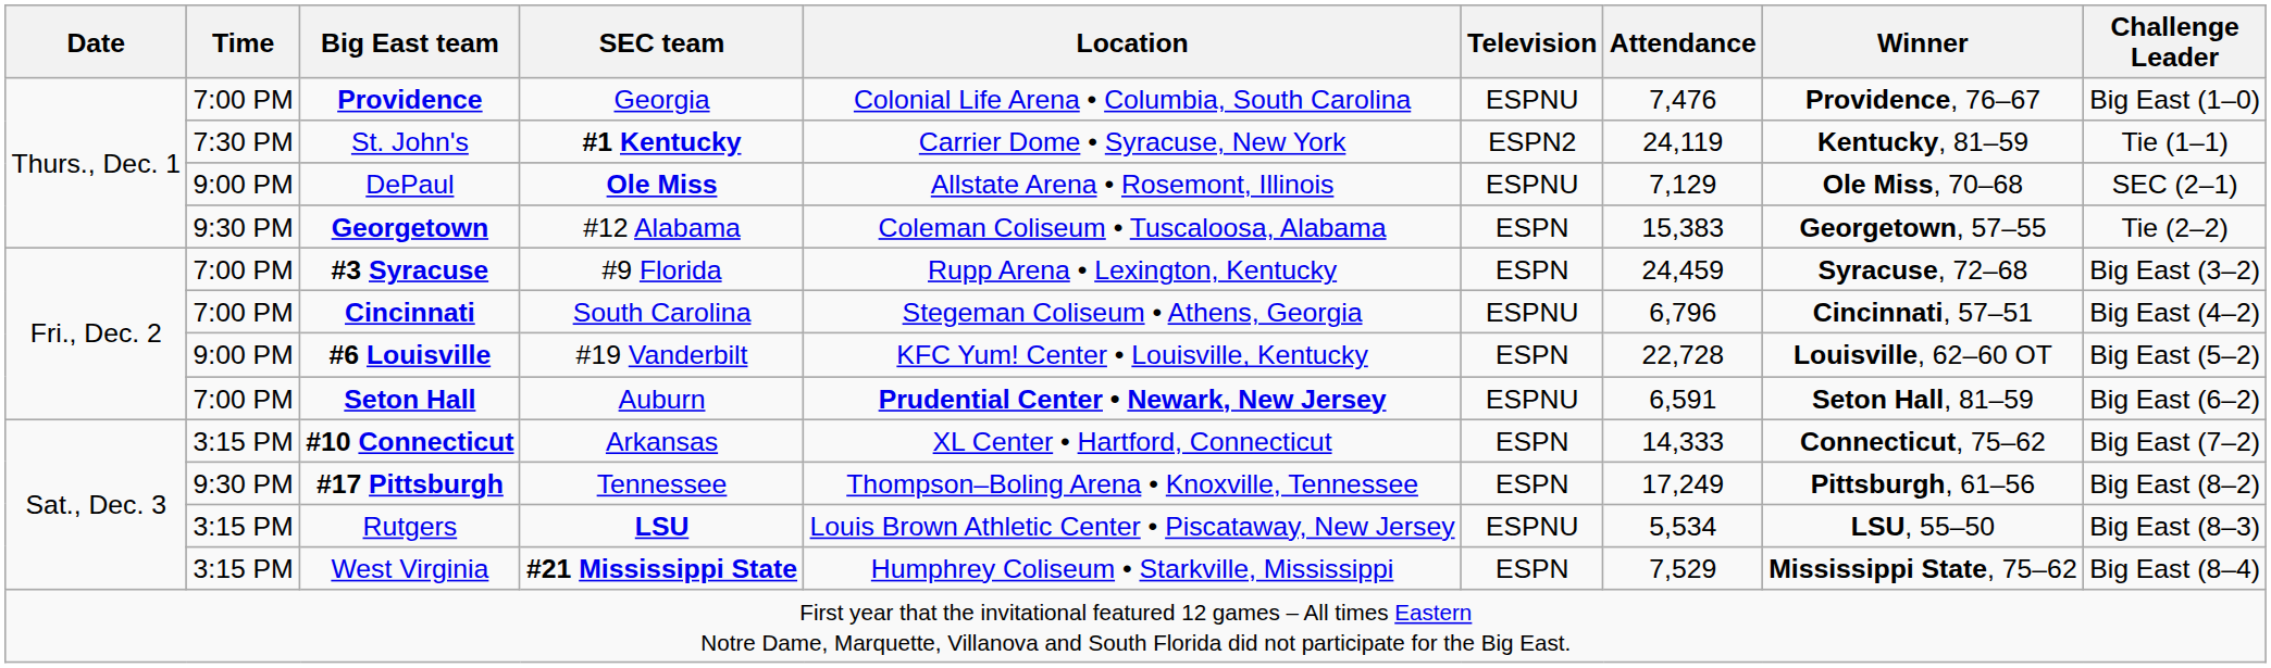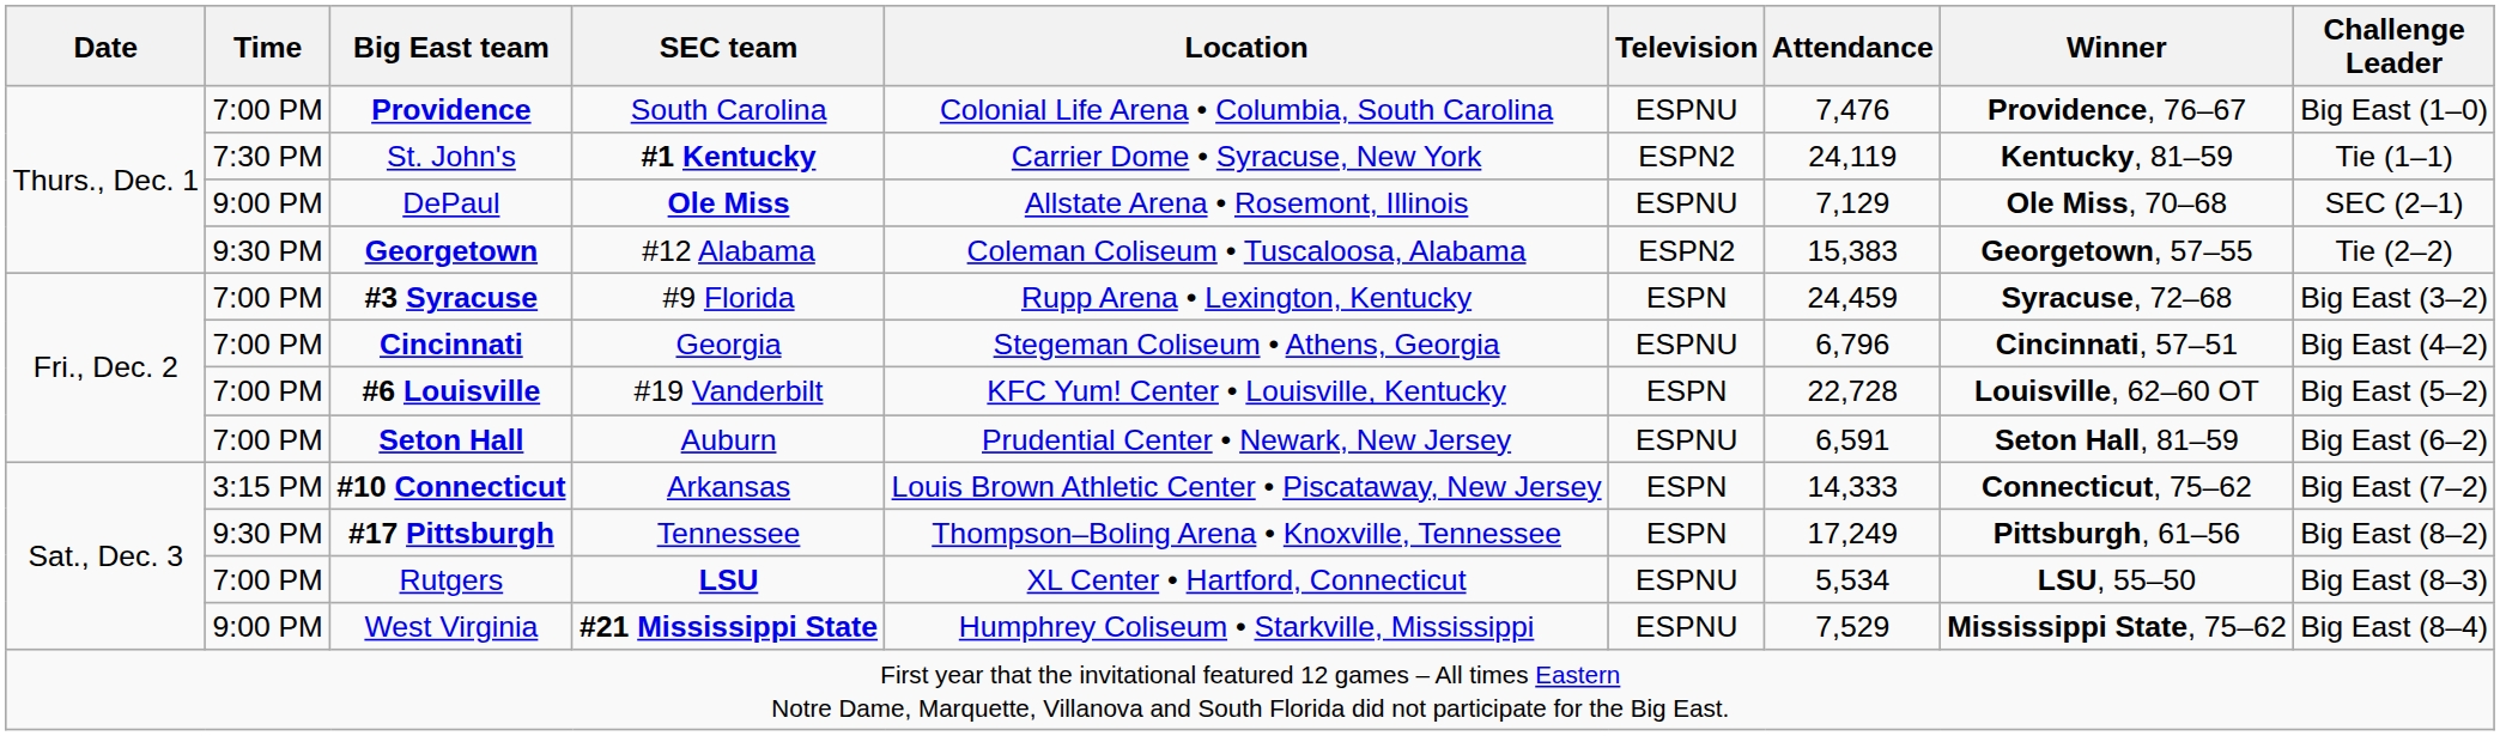Providence | SEC team: Georgia -> South Carolina
Georgetown | Television: ESPN -> ESPN2
Cincinnati | SEC team: South Carolina -> Georgia
#6 Louisville | Time: 9:00 PM -> 7:00 PM
Seton Hall | Location: bold -> normal
#10 Connecticut | Location: XL Center • Hartford, Connecticut -> Louis Brown Athletic Center • Piscataway, New Jersey
Rutgers | Time: 3:15 PM -> 7:00 PM
Rutgers | Location: Louis Brown Athletic Center • Piscataway, New Jersey -> XL Center • Hartford, Connecticut
West Virginia | Time: 3:15 PM -> 9:00 PM
West Virginia | Television: ESPN -> ESPNU
